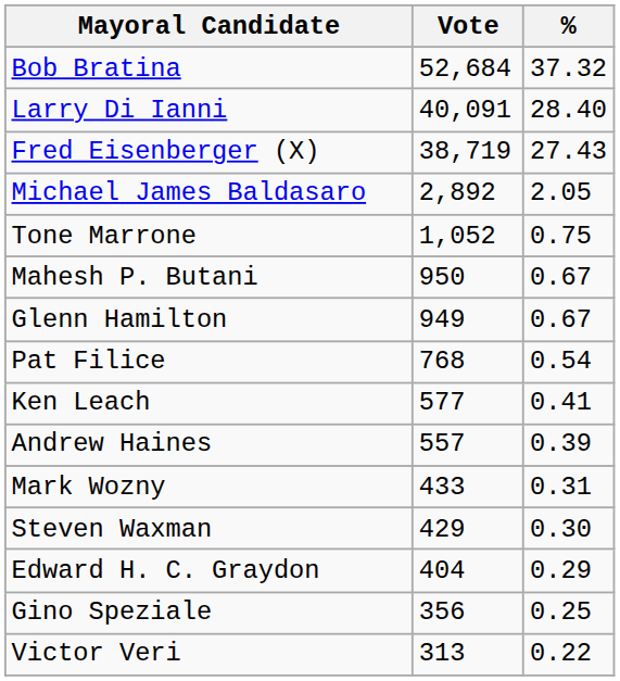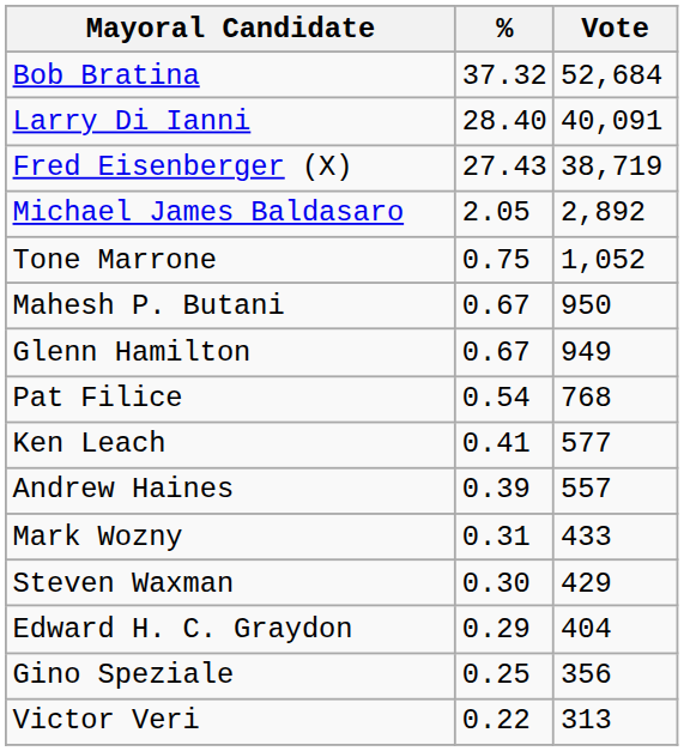columns swapped: Vote <-> %
